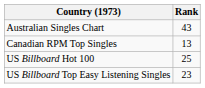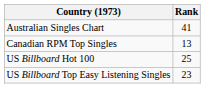Australian Singles Chart | Rank: 43 -> 41
